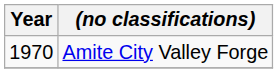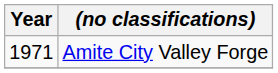Amite City Valley Forge | Year: 1970 -> 1971
